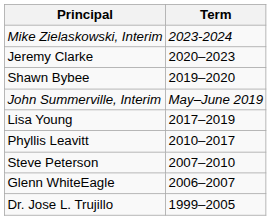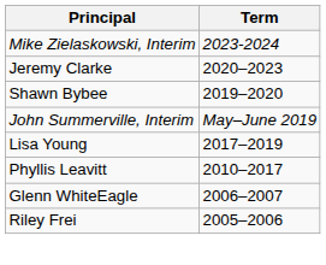- row: Steve Peterson | 2007–2010
+ row: Riley Frei | 2005–2006
- row: Dr. Jose L. Trujillo | 1999–2005
